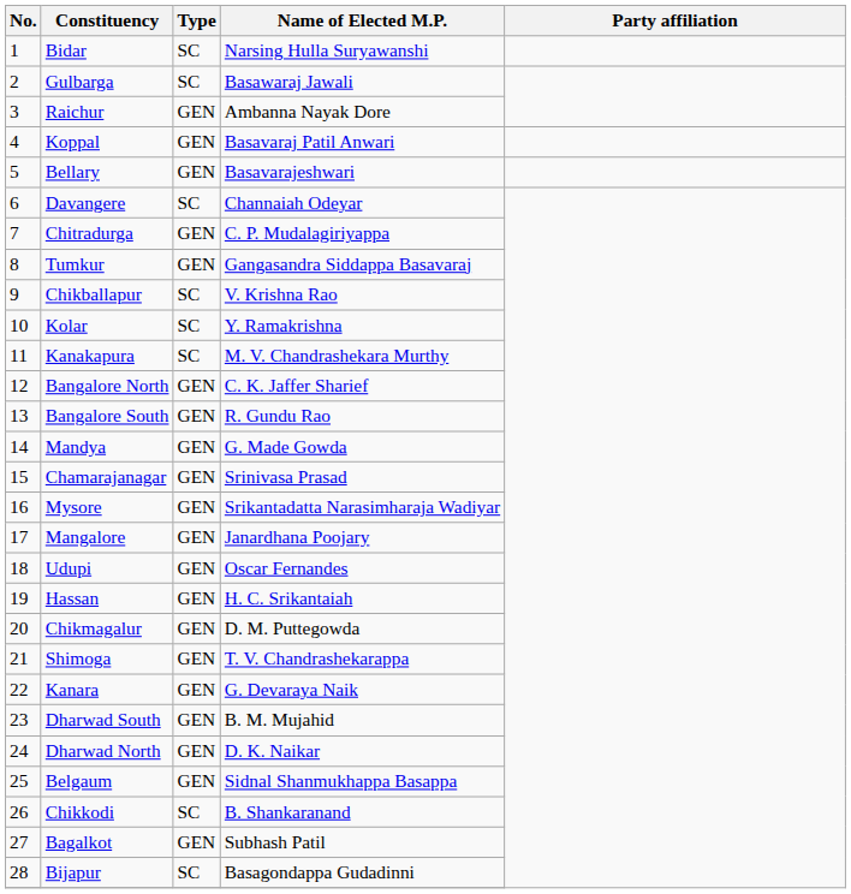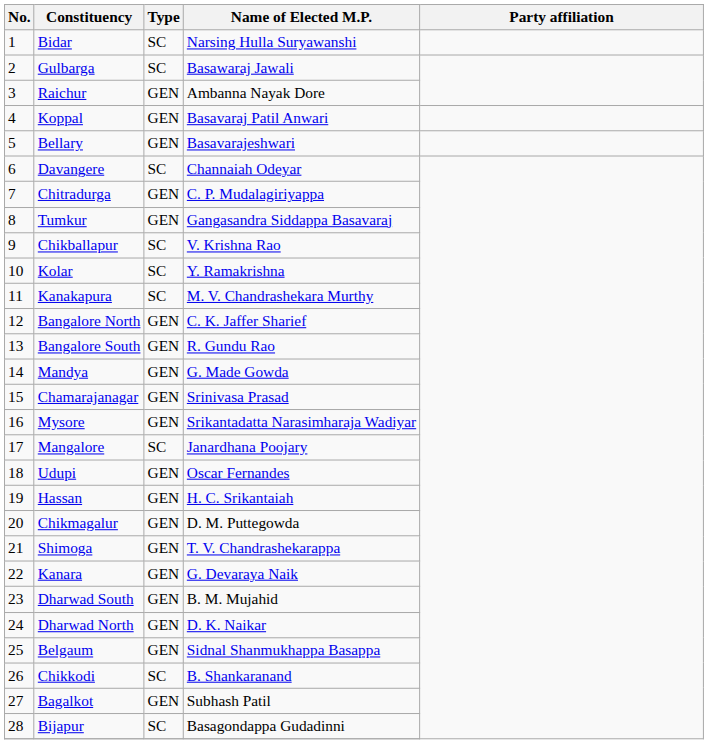Mangalore | Type: GEN -> SC
